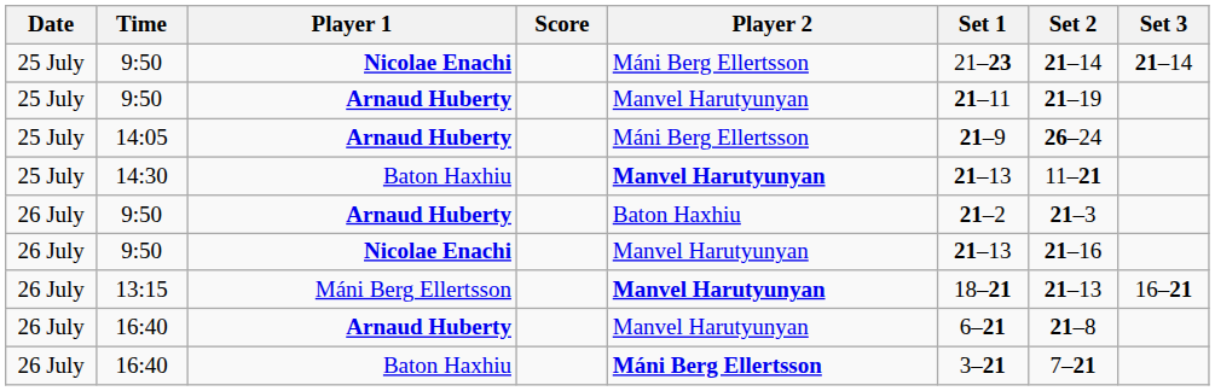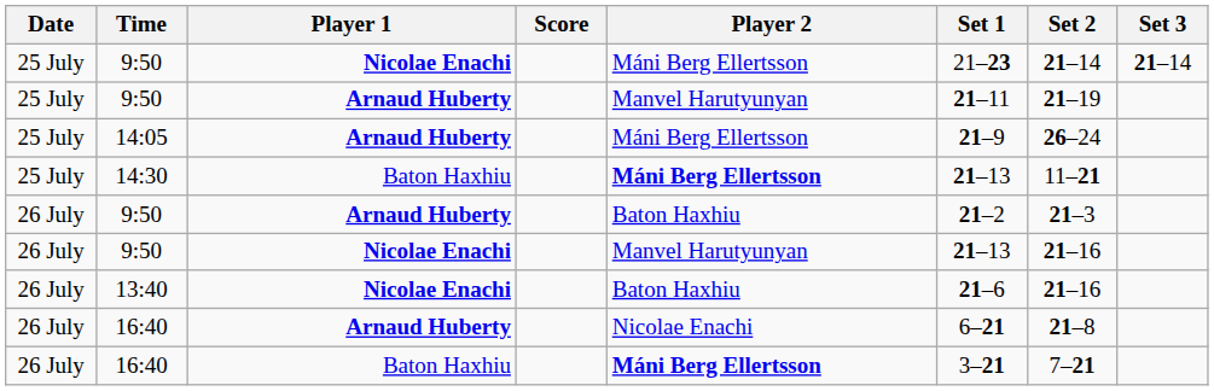14:30 | Player 2: Manvel Harutyunyan -> Máni Berg Ellertsson
- row: 26 July | 13:15 | Máni Berg Ellertsson | Manvel Harutyunyan | 18–21 | 21–13 | 16–21
+ row: 26 July | 13:40 | Nicolae Enachi | Baton Haxhiu | 21–6 | 21–16
16:40 / Arnaud Huberty | Player 2: Manvel Harutyunyan -> Nicolae Enachi
